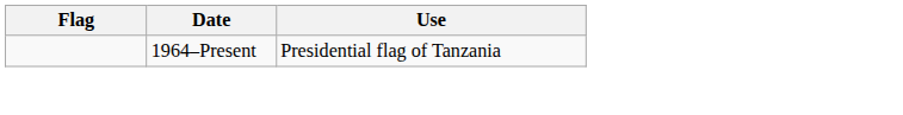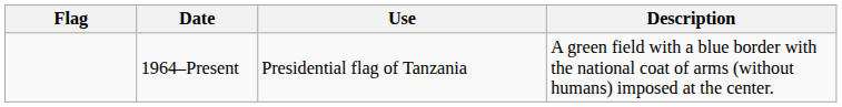+ column: Description | A green field with a blue border with the national coat of arms (without humans) imposed at the center.
